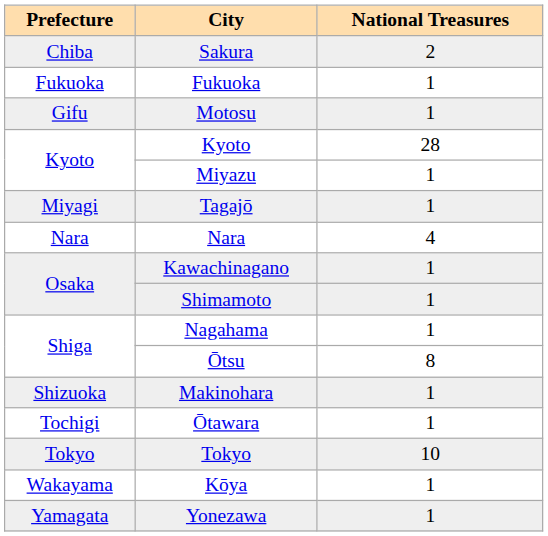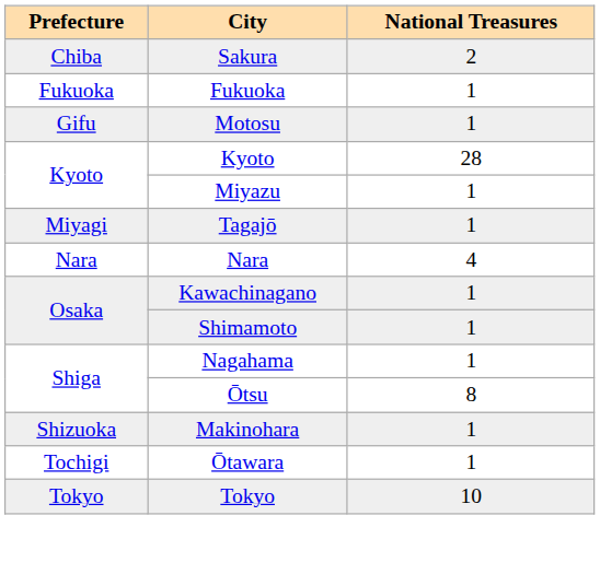- row: Wakayama | Kōya | 1
- row: Yamagata | Yonezawa | 1
